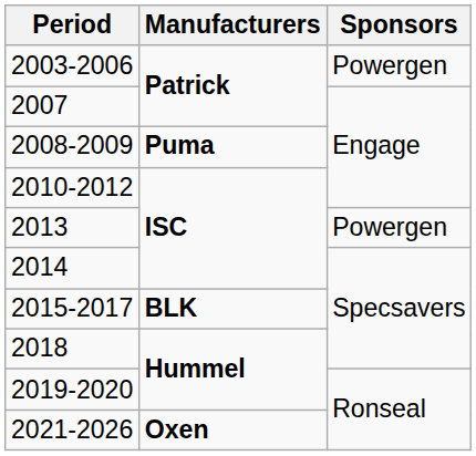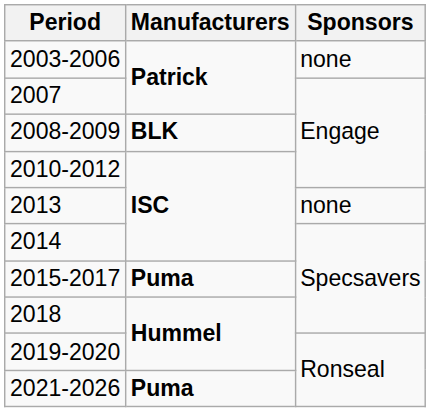2003-2006 | Sponsors: Powergen -> none
2008-2009 | Manufacturers: Puma -> BLK
2013 | Sponsors: Powergen -> none
2015-2017 | Manufacturers: BLK -> Puma
2021-2026 | Manufacturers: Oxen -> Puma
